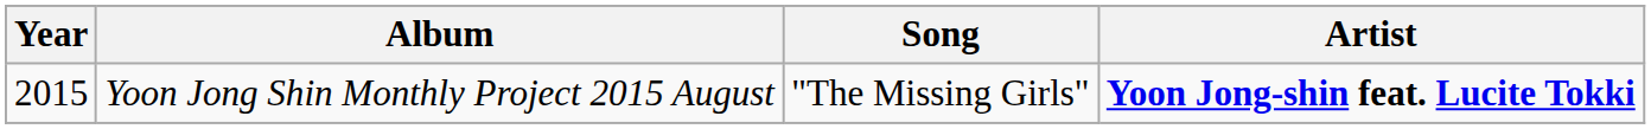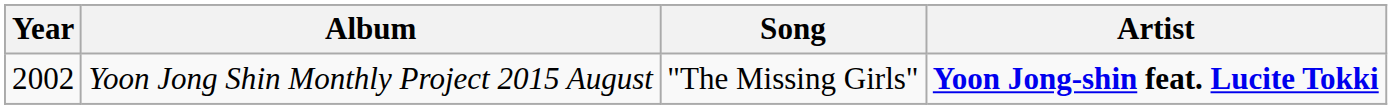Yoon Jong Shin Monthly Project 2015 August | Year: 2015 -> 2002
